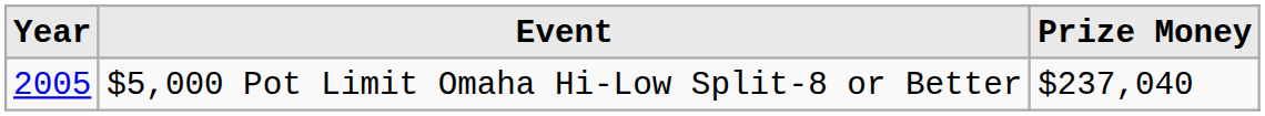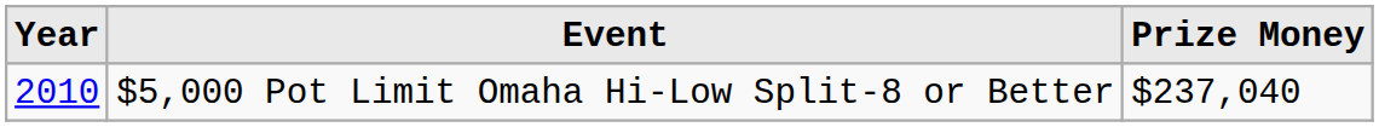$5,000 Pot Limit Omaha Hi-Low Split-8 or Better | Year: 2005 -> 2010
